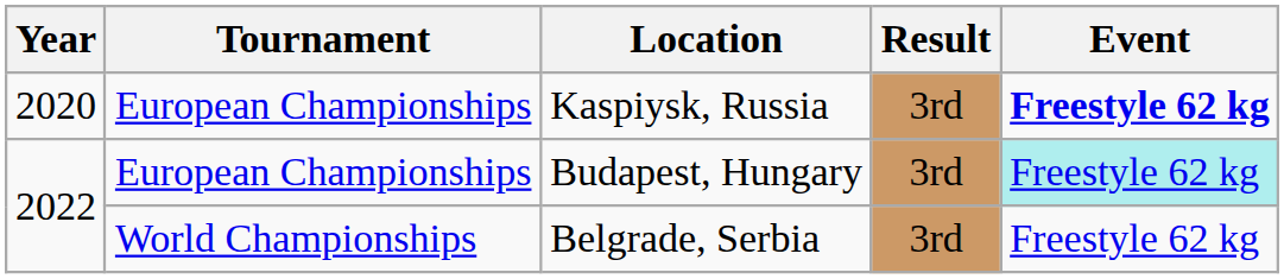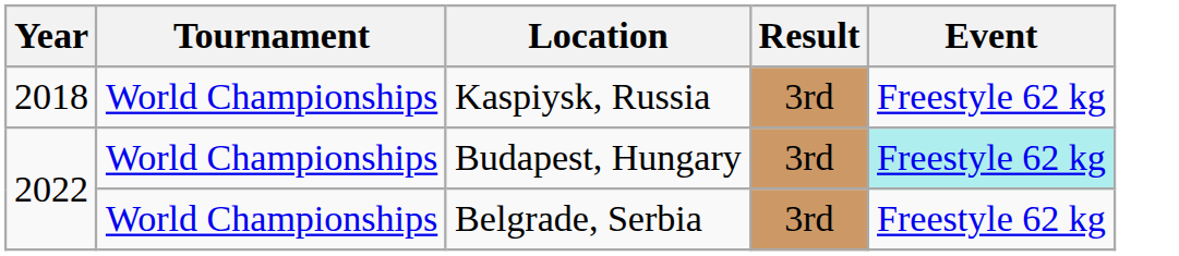Kaspiysk, Russia | Year: 2020 -> 2018
Kaspiysk, Russia | Tournament: European Championships -> World Championships
Kaspiysk, Russia | Event: bold -> normal
Budapest, Hungary | Tournament: European Championships -> World Championships
